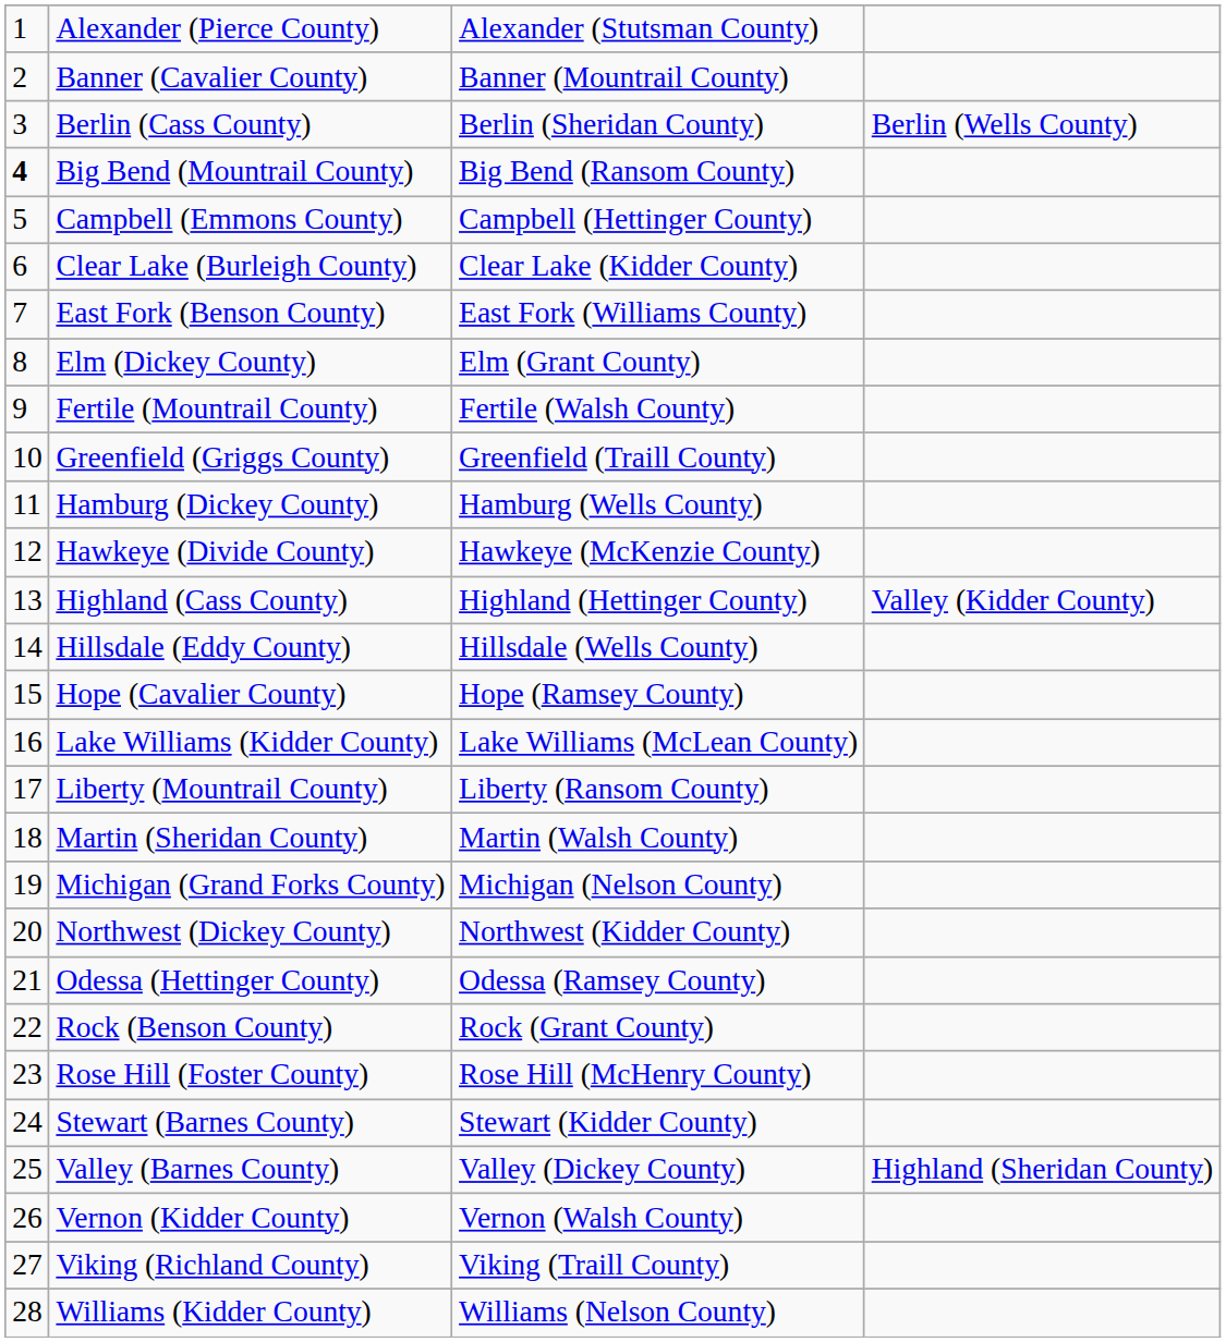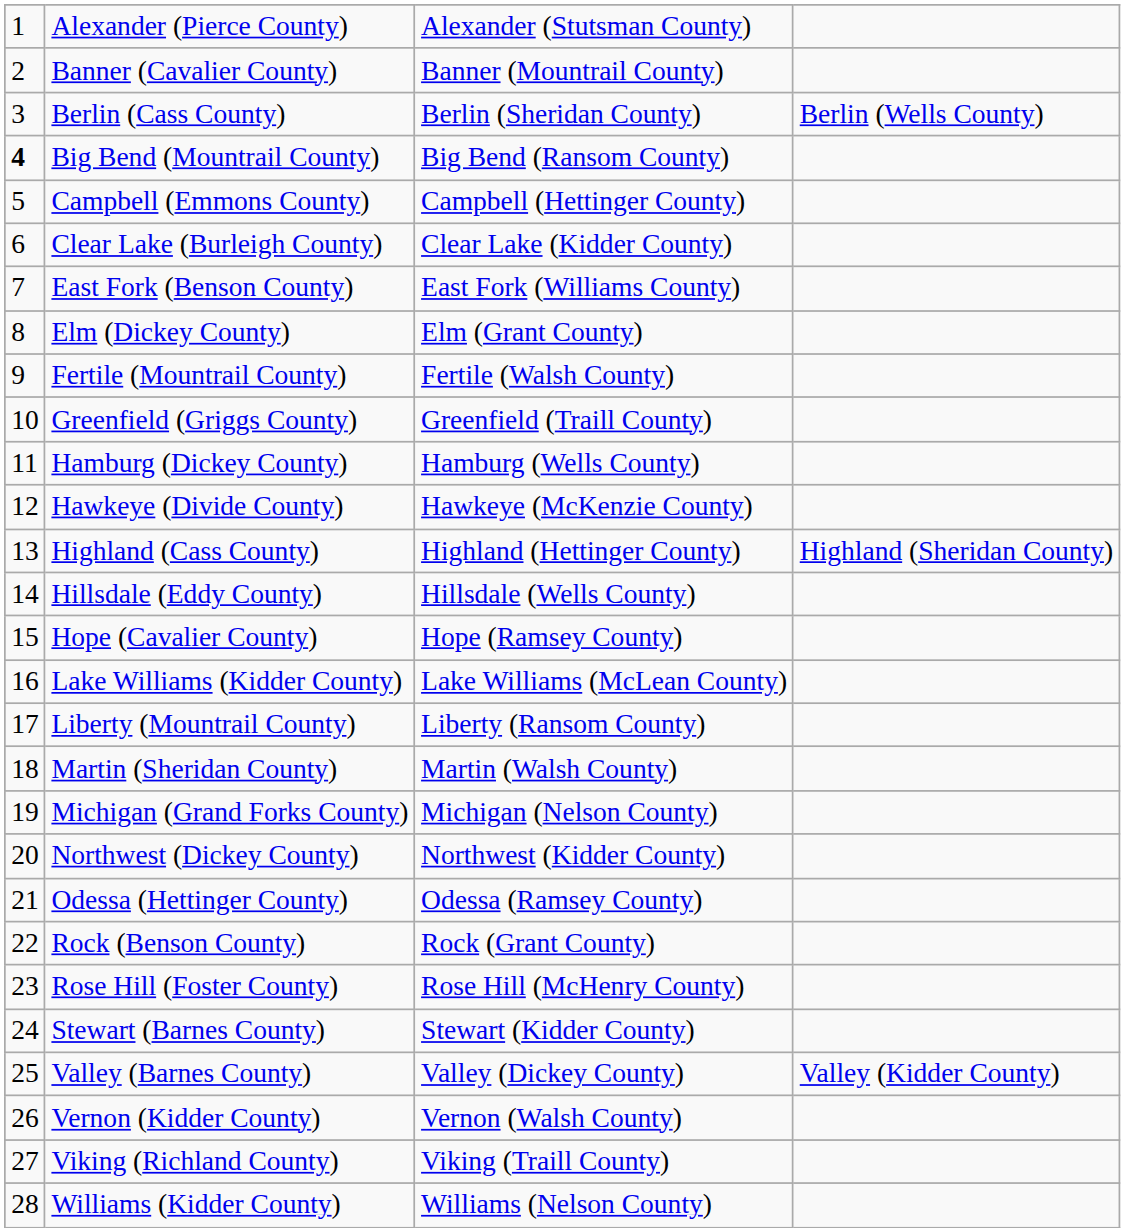Highland (Cass County) | column 4: Valley (Kidder County) -> Highland (Sheridan County)
Valley (Barnes County) | column 4: Highland (Sheridan County) -> Valley (Kidder County)
